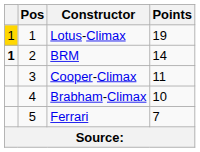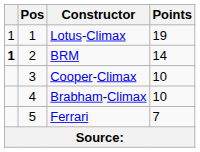Lotus-Climax | column 1: gold background -> no background
Cooper-Climax | Points: 11 -> 10
